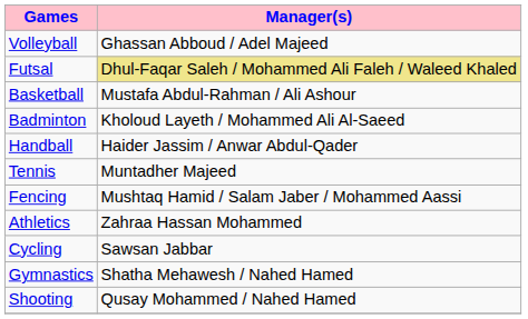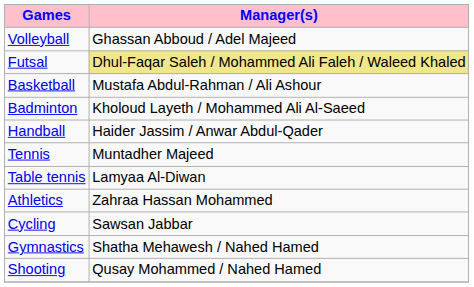+ row: Table tennis | Lamyaa Al-Diwan
- row: Fencing | Mushtaq Hamid / Salam Jaber / Mohammed Aassi
